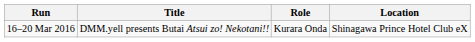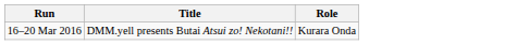- column: Location | Shinagawa Prince Hotel Club eX
